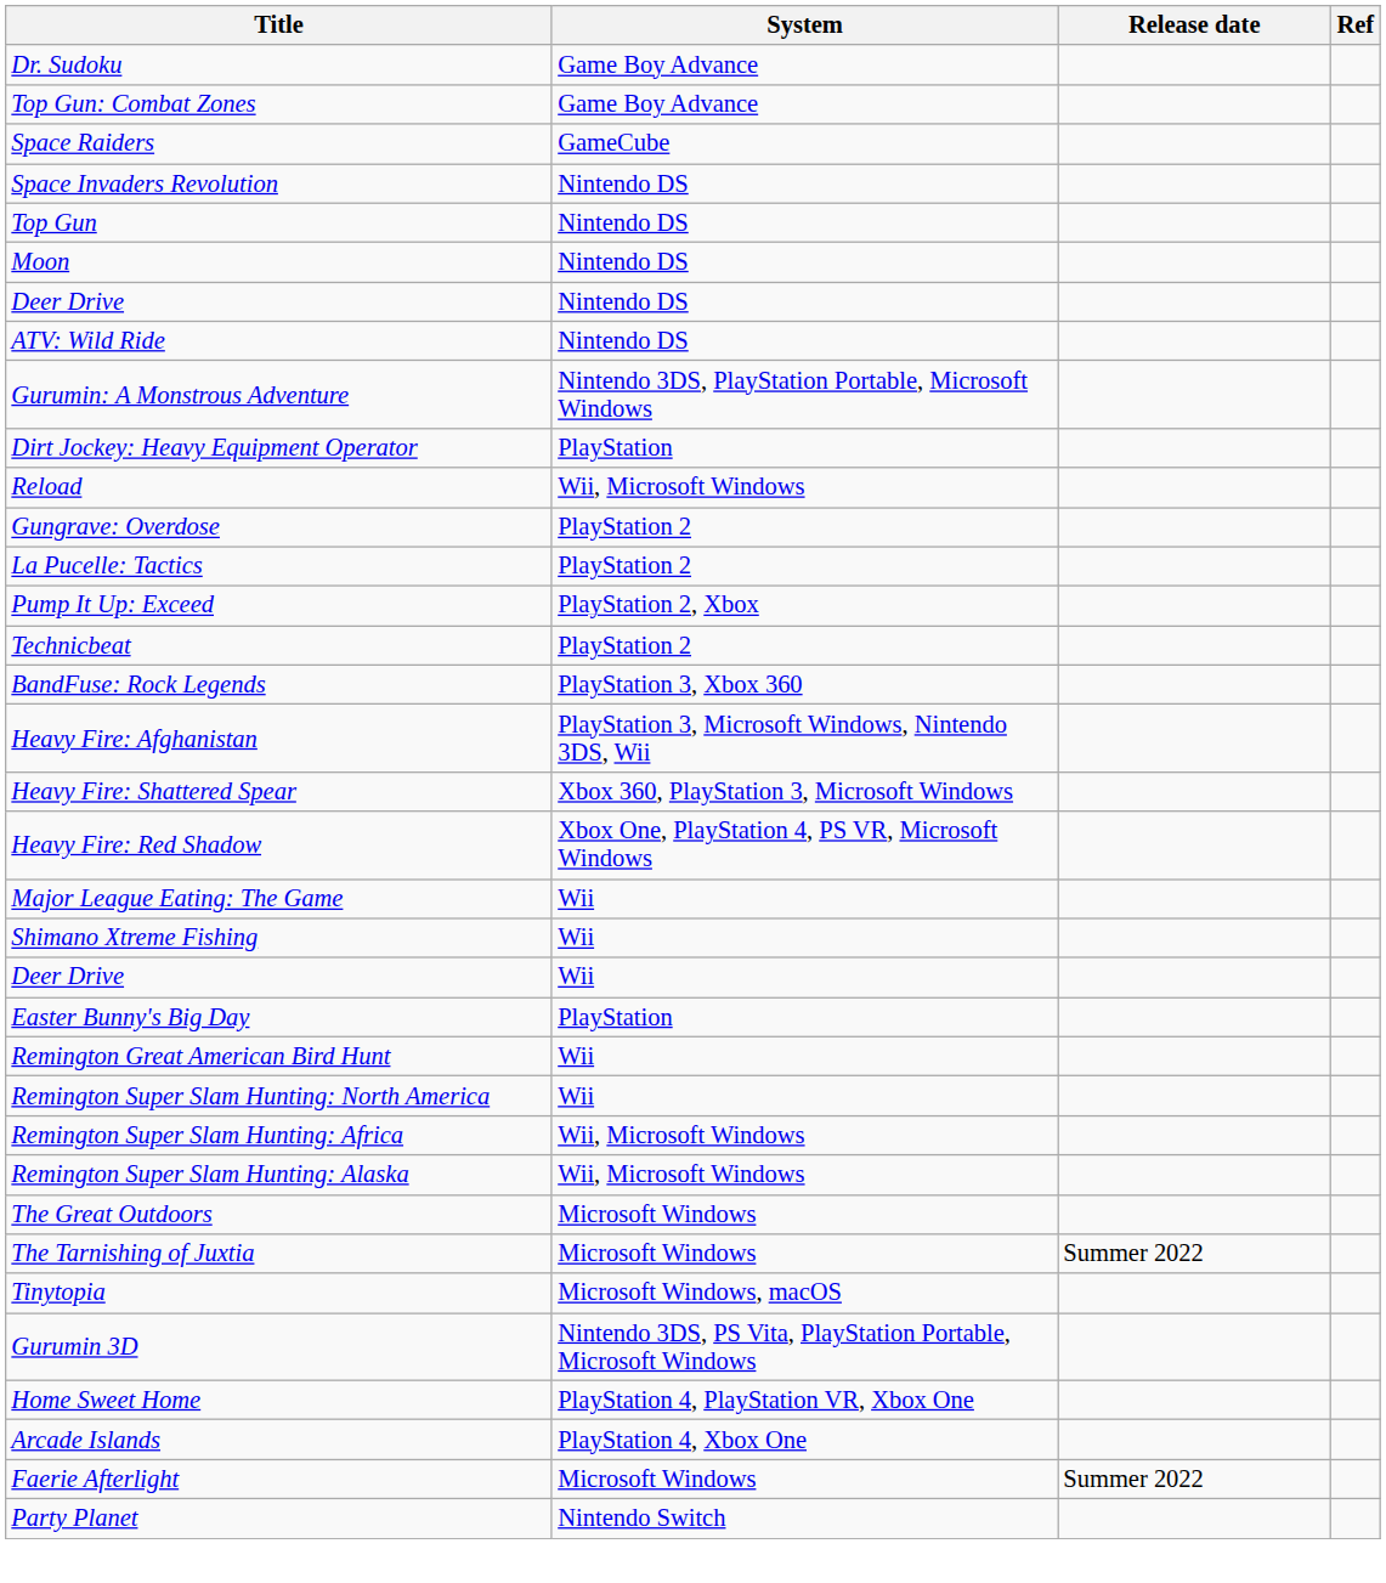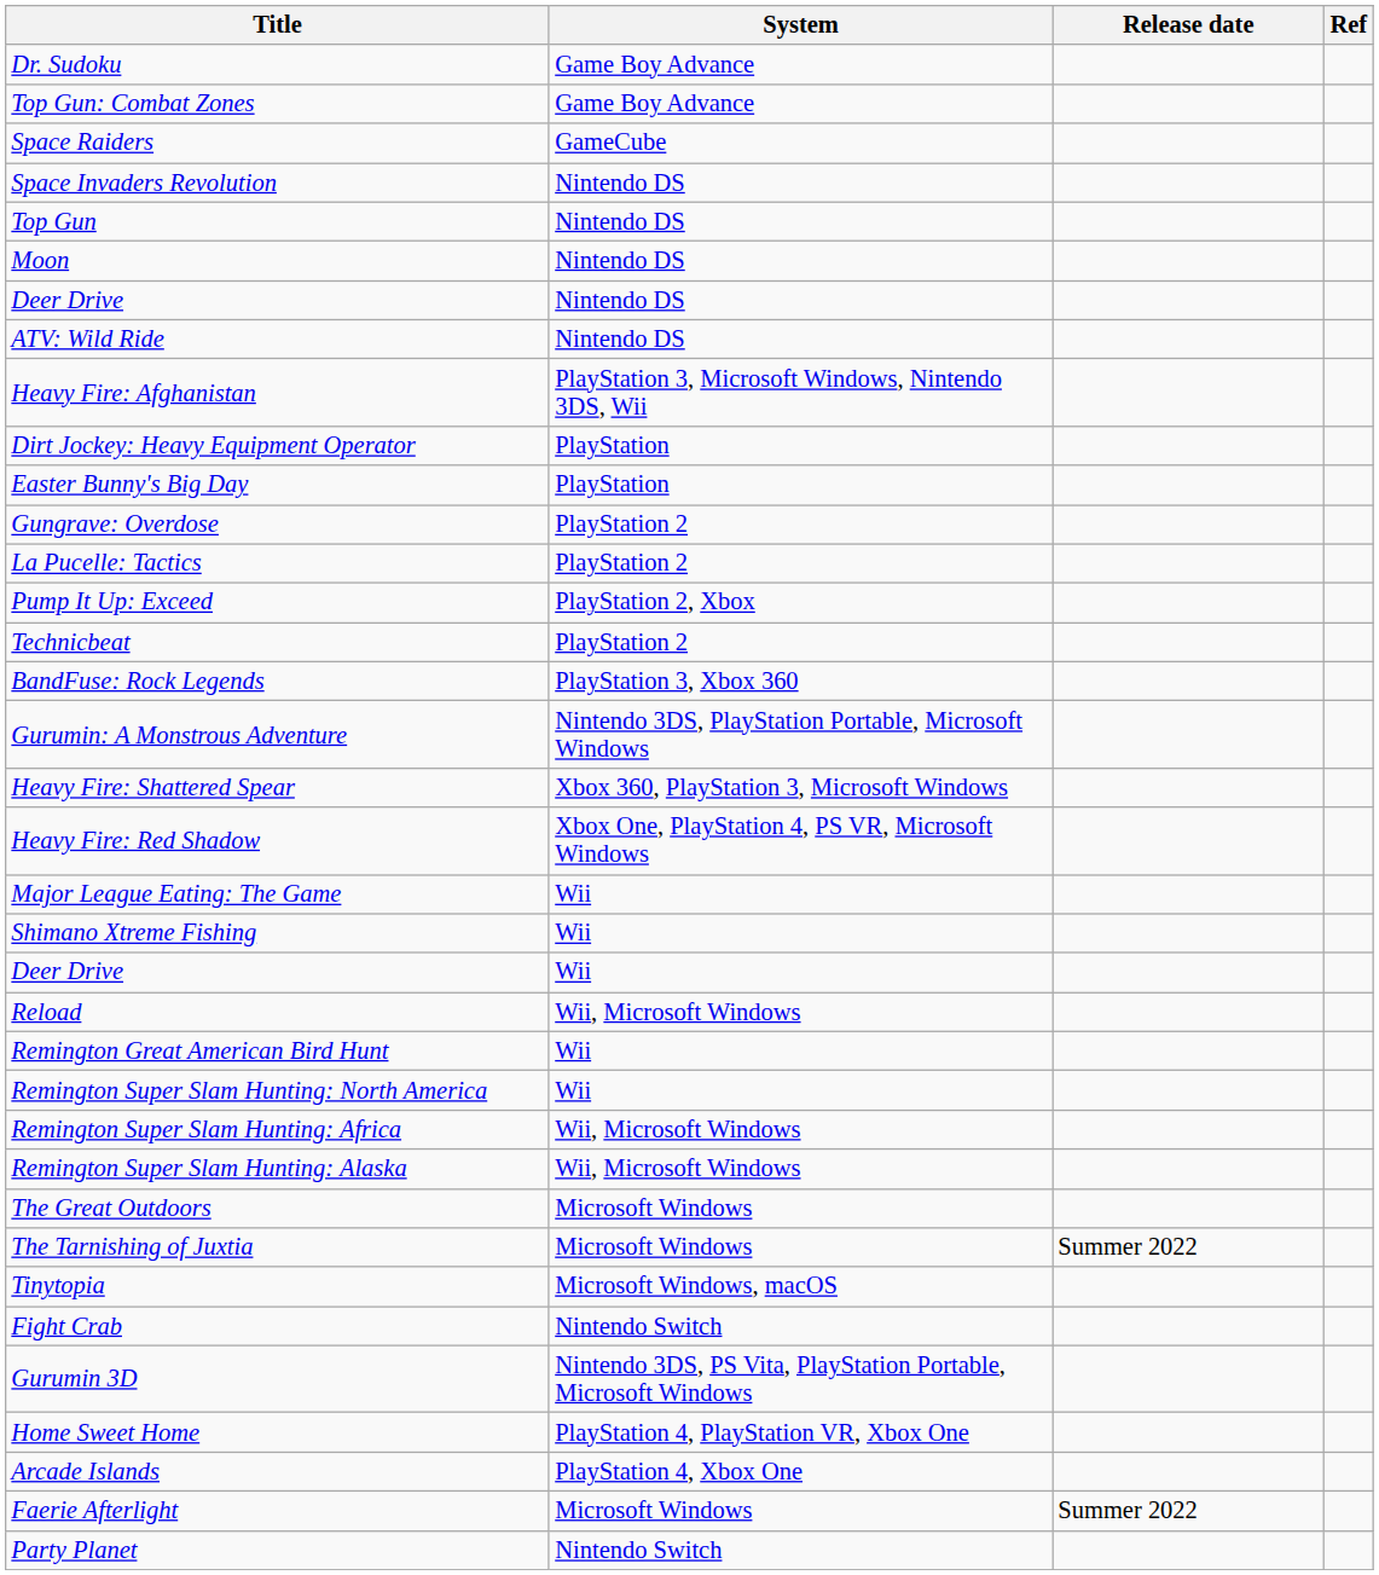rows swapped: Gurumin: A Monstrous Adventure <-> Heavy Fire: Afghanistan
rows swapped: Easter Bunny's Big Day <-> Reload
+ row: Fight Crab | Nintendo Switch
